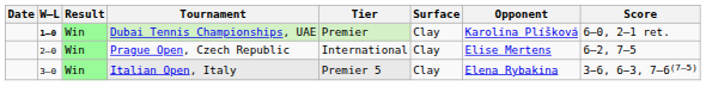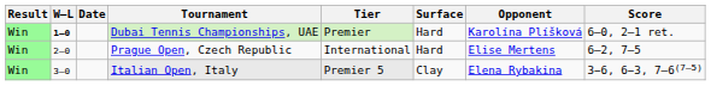columns swapped: Result <-> Date
Dubai Tennis Championships, UAE | Surface: Clay -> Hard
Prague Open, Czech Republic | Surface: Clay -> Hard
